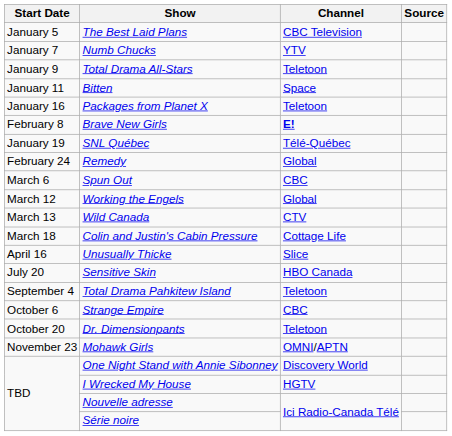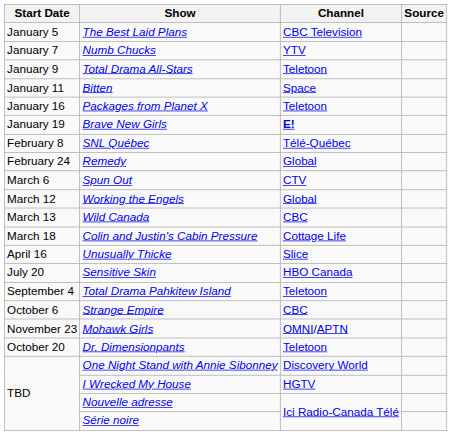Brave New Girls | Start Date: February 8 -> January 19
SNL Québec | Start Date: January 19 -> February 8
Spun Out | Channel: CBC -> CTV
Wild Canada | Channel: CTV -> CBC
rows swapped: Dr. Dimensionpants <-> Mohawk Girls
